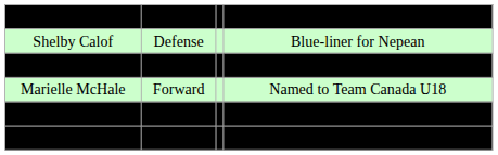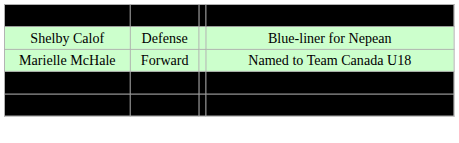- row: Anonda Hoppner | Forward | Transfer from Colgate
